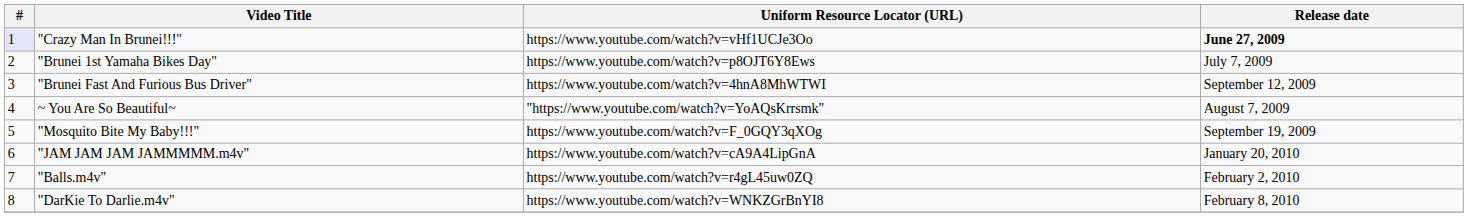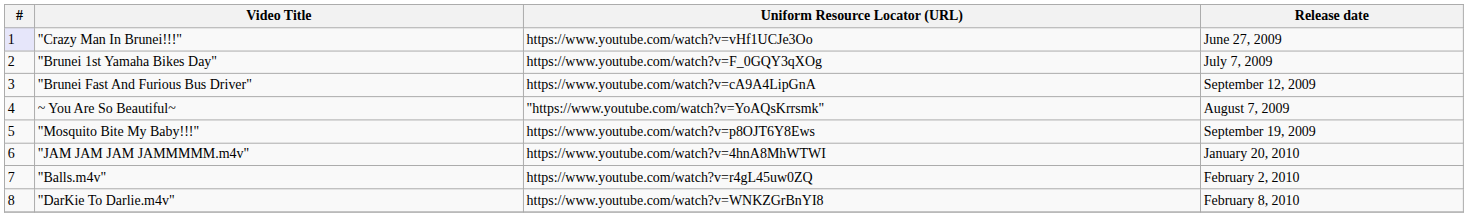"Crazy Man In Brunei!!!" | Release date: bold -> normal
"Brunei 1st Yamaha Bikes Day" | Uniform Resource Locator (URL): https://www.youtube.com/watch?v=p8OJT6Y8Ews -> https://www.youtube.com/watch?v=F_0GQY3qXOg
"Brunei Fast And Furious Bus Driver" | Uniform Resource Locator (URL): https://www.youtube.com/watch?v=4hnA8MhWTWI -> https://www.youtube.com/watch?v=cA9A4LipGnA
"Mosquito Bite My Baby!!!" | Uniform Resource Locator (URL): https://www.youtube.com/watch?v=F_0GQY3qXOg -> https://www.youtube.com/watch?v=p8OJT6Y8Ews
"JAM JAM JAM JAMMMMM.m4v" | Uniform Resource Locator (URL): https://www.youtube.com/watch?v=cA9A4LipGnA -> https://www.youtube.com/watch?v=4hnA8MhWTWI
